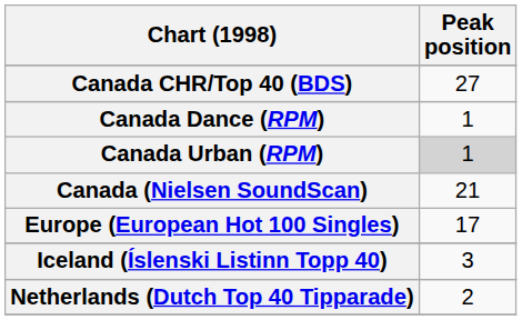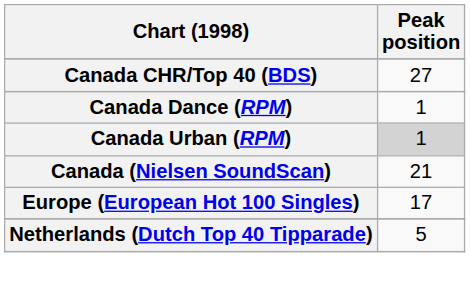- row: Iceland (Íslenski Listinn Topp 40) | 3
Netherlands (Dutch Top 40 Tipparade) | Peak position: 2 -> 5
